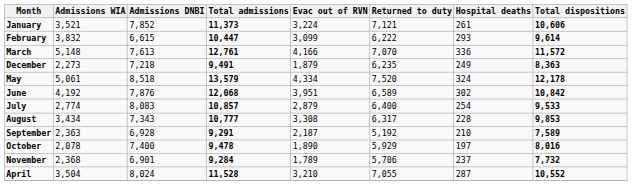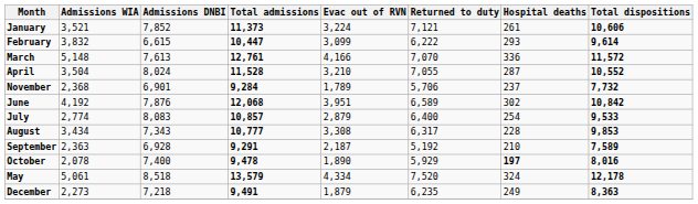rows swapped: April <-> December
rows swapped: May <-> November
October | Hospital deaths: normal -> bold
